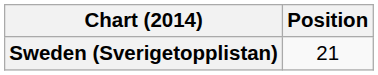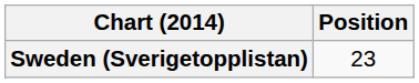Sweden (Sverigetopplistan) | Position: 21 -> 23
